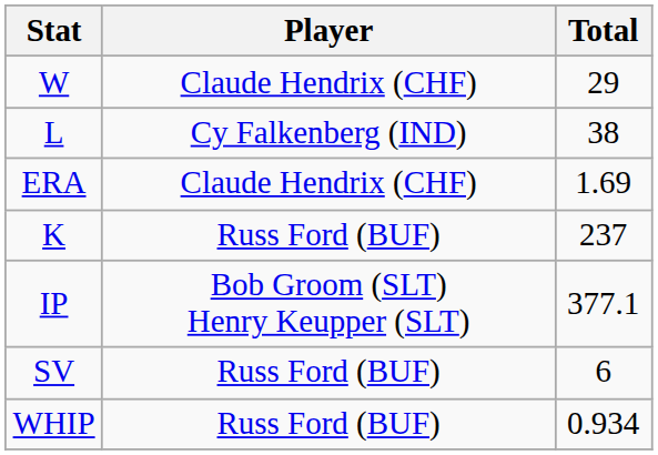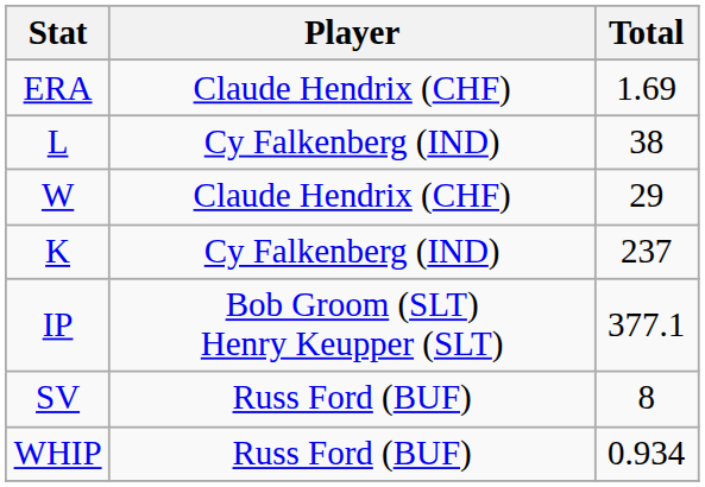rows swapped: W <-> ERA
K | Player: Russ Ford (BUF) -> Cy Falkenberg (IND)
SV | Total: 6 -> 8
